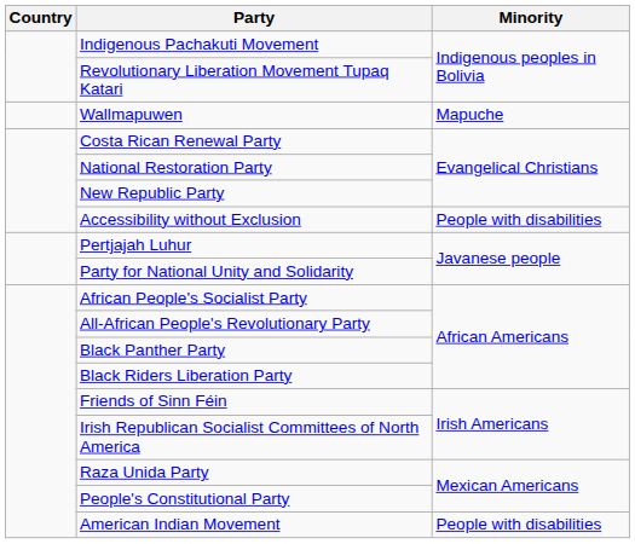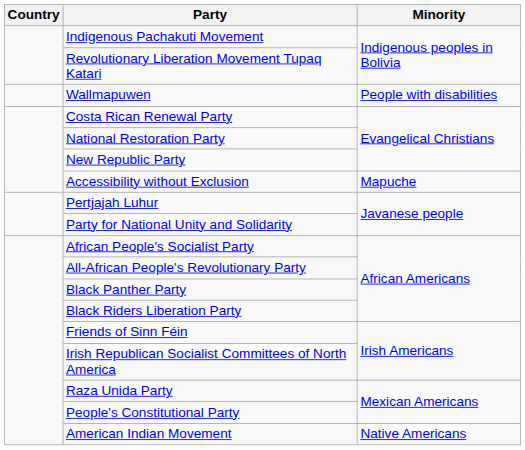Wallmapuwen | Minority: Mapuche -> People with disabilities
Accessibility without Exclusion | Minority: People with disabilities -> Mapuche
American Indian Movement | Minority: People with disabilities -> Native Americans
